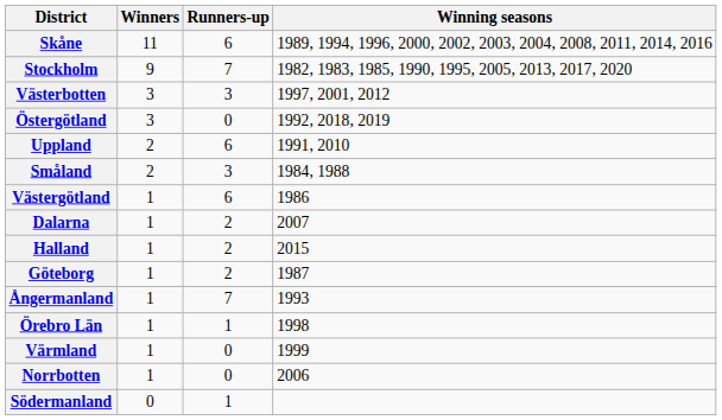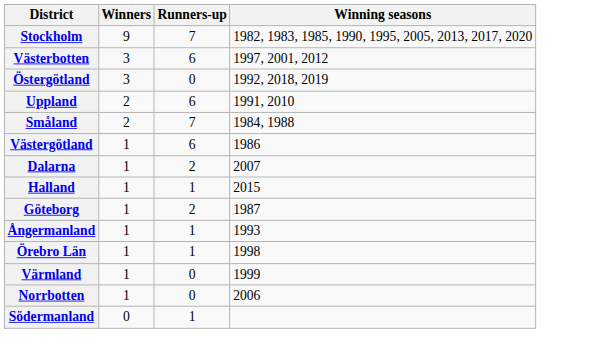- row: Skåne | 11 | 6 | 1989, 1994, 1996, 2000, 2002, 2003, 2004, 2008, 2011, 2014, 2016
Västerbotten | Runners-up: 3 -> 6
Småland | Runners-up: 3 -> 7
Halland | Runners-up: 2 -> 1
Ångermanland | Runners-up: 7 -> 1
